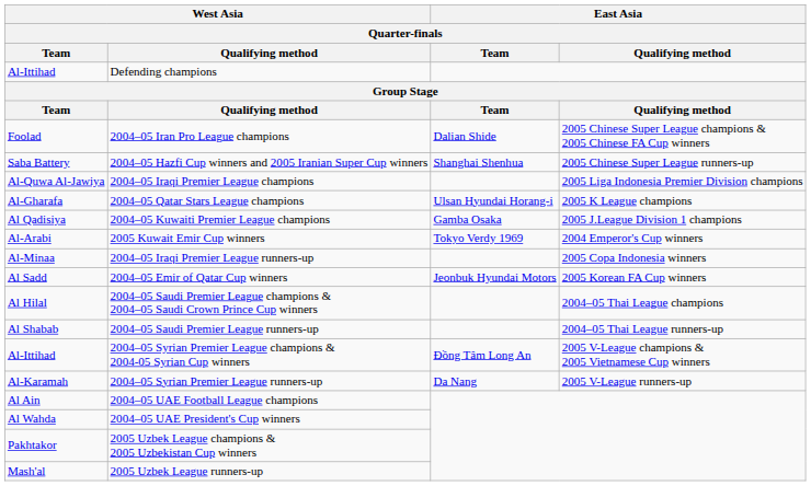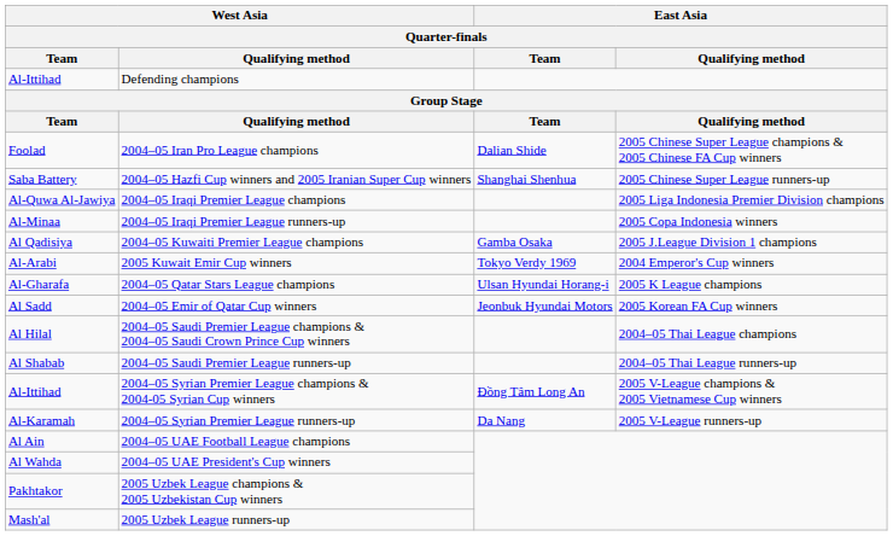rows swapped: 2004–05 Iraqi Premier League runners-up <-> 2004–05 Qatar Stars League champions
